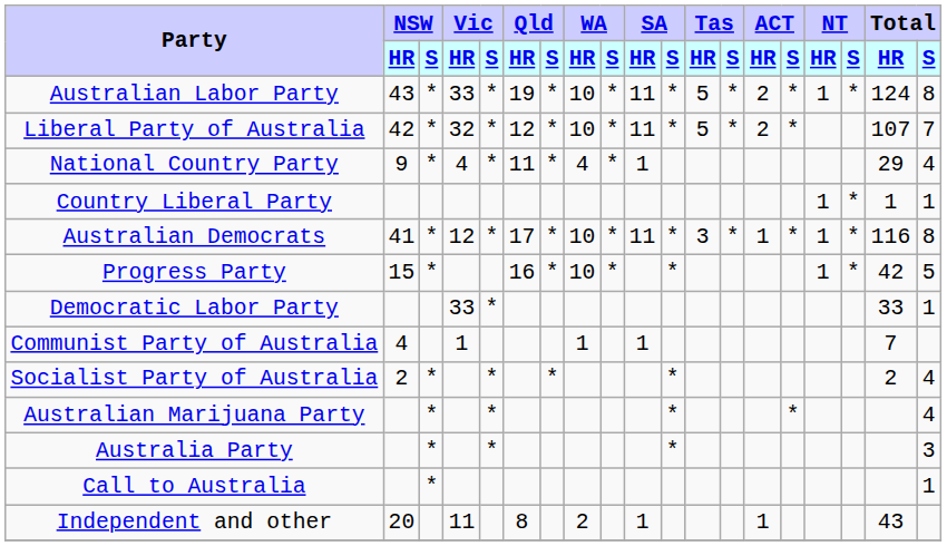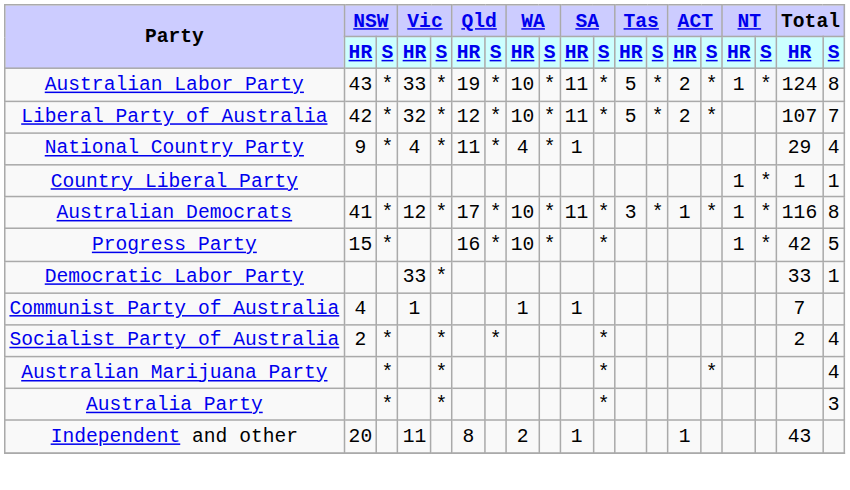- row: Call to Australia | * | 1
